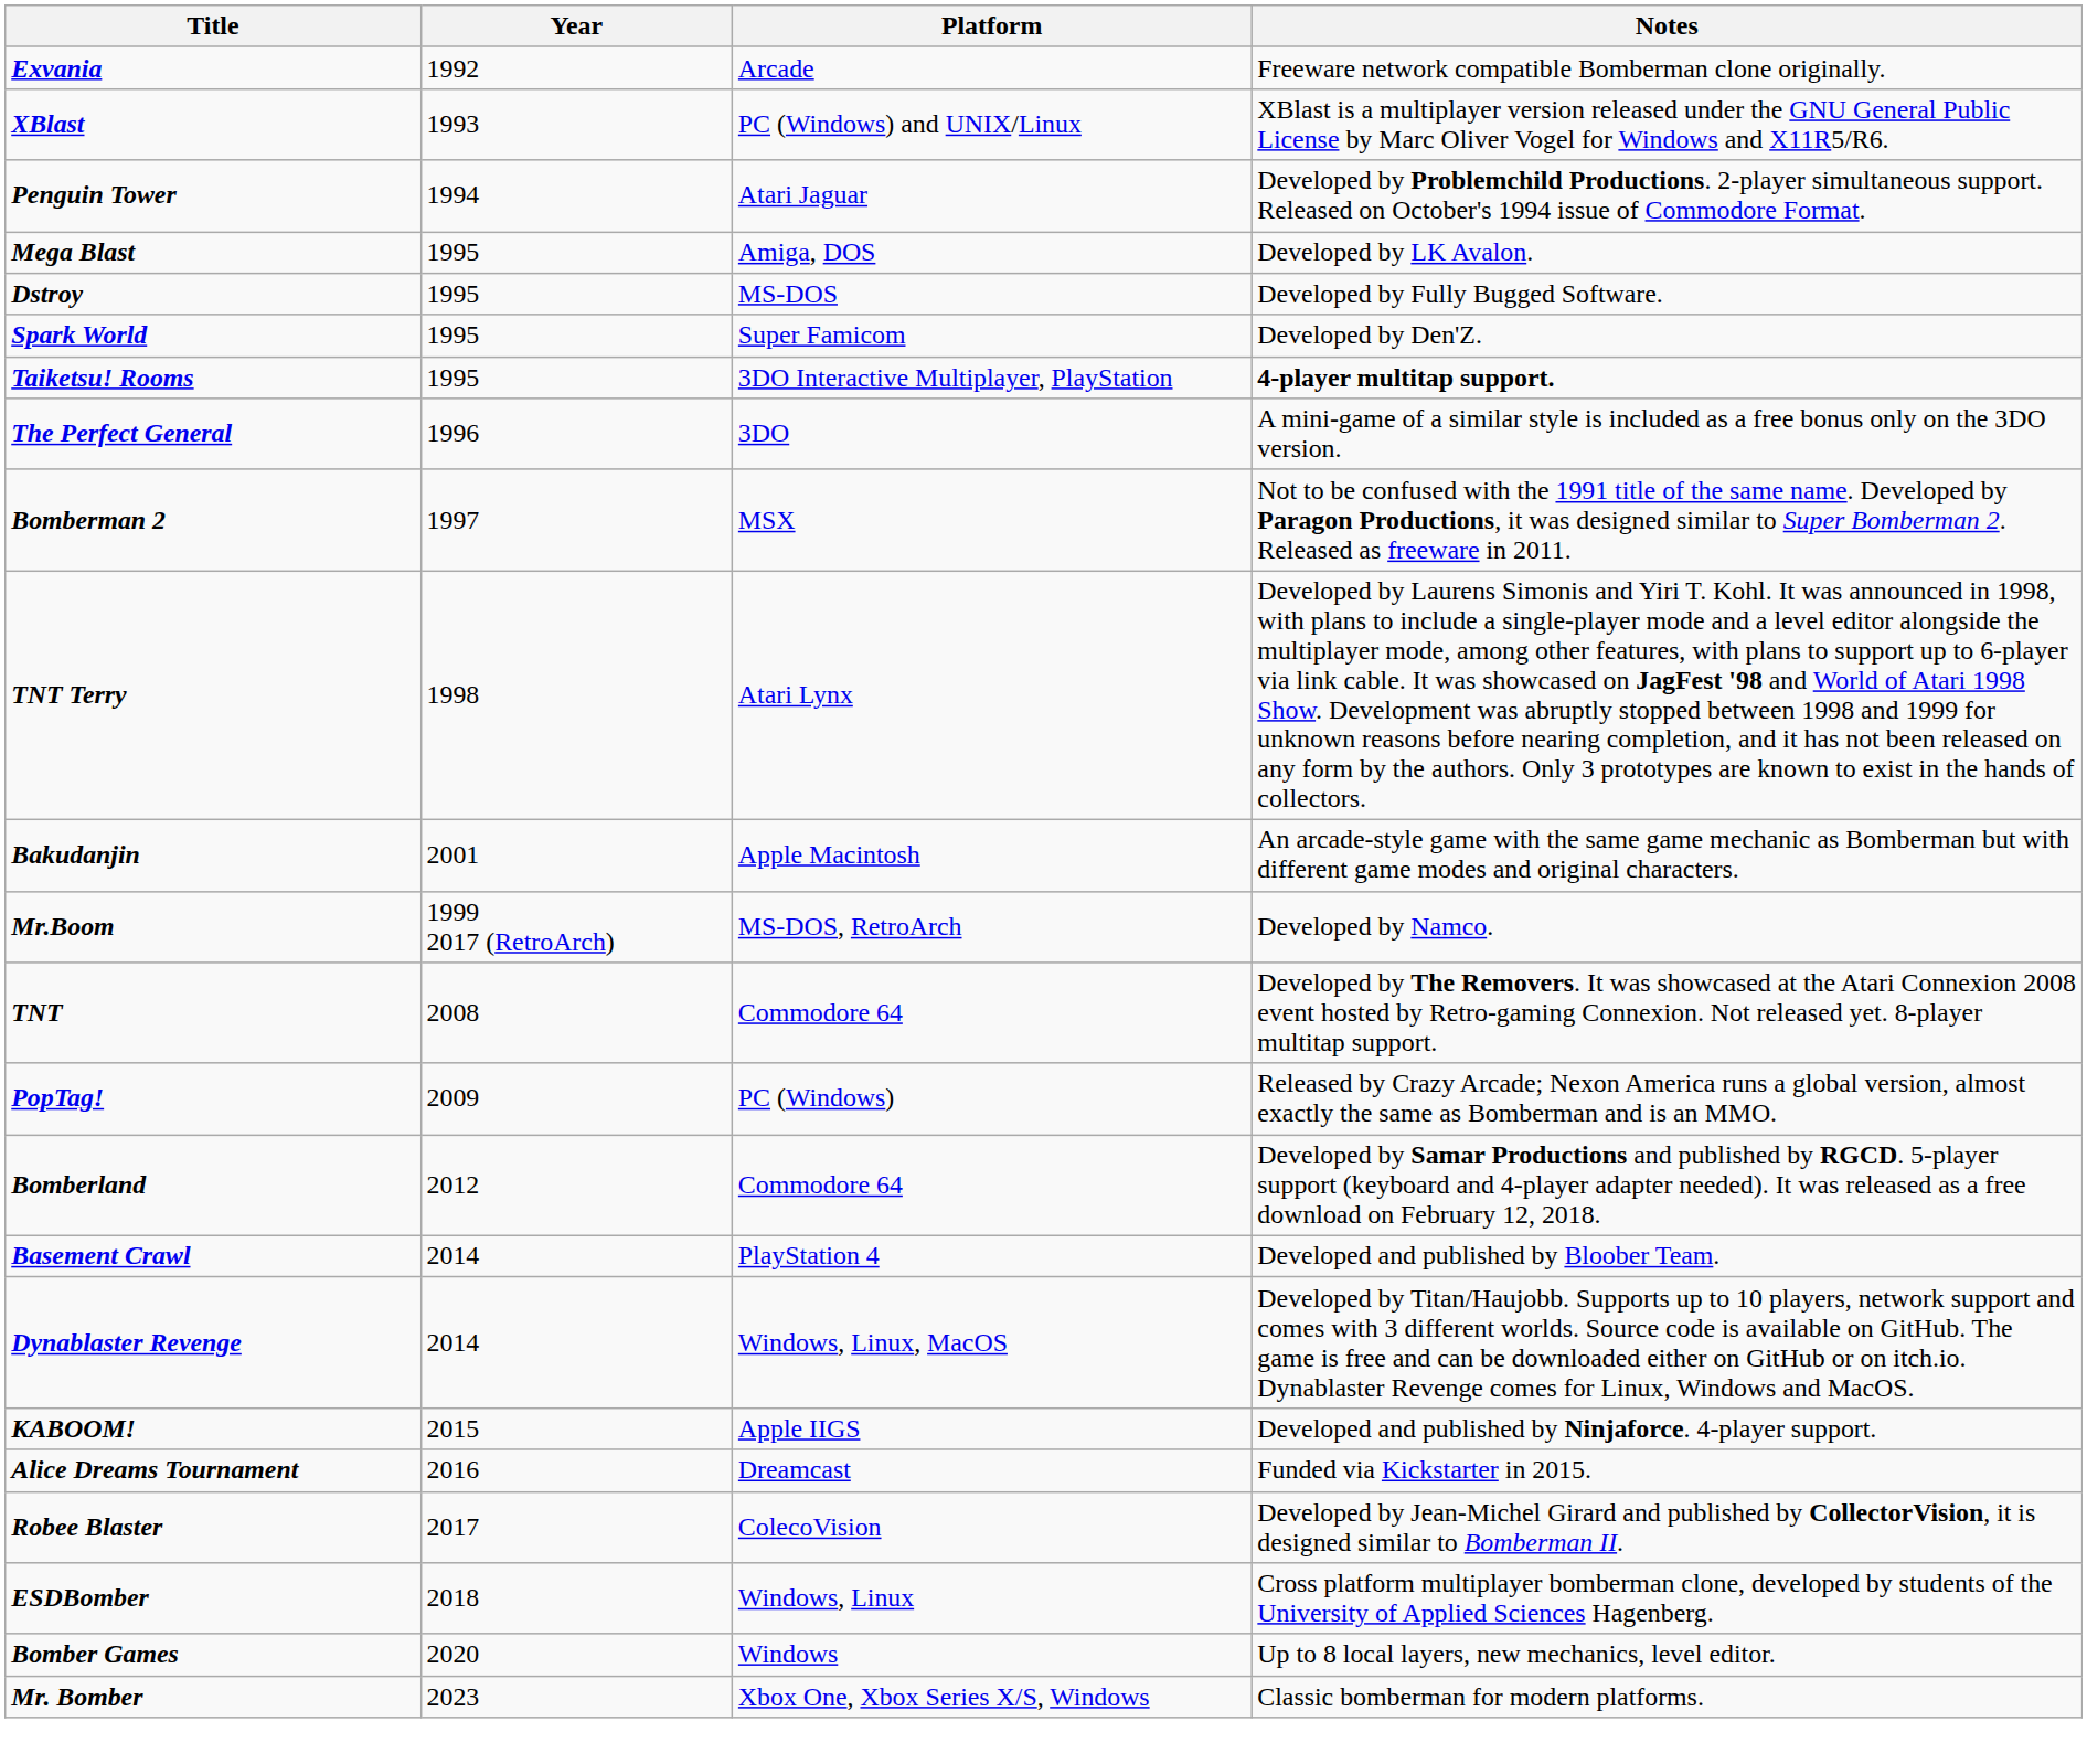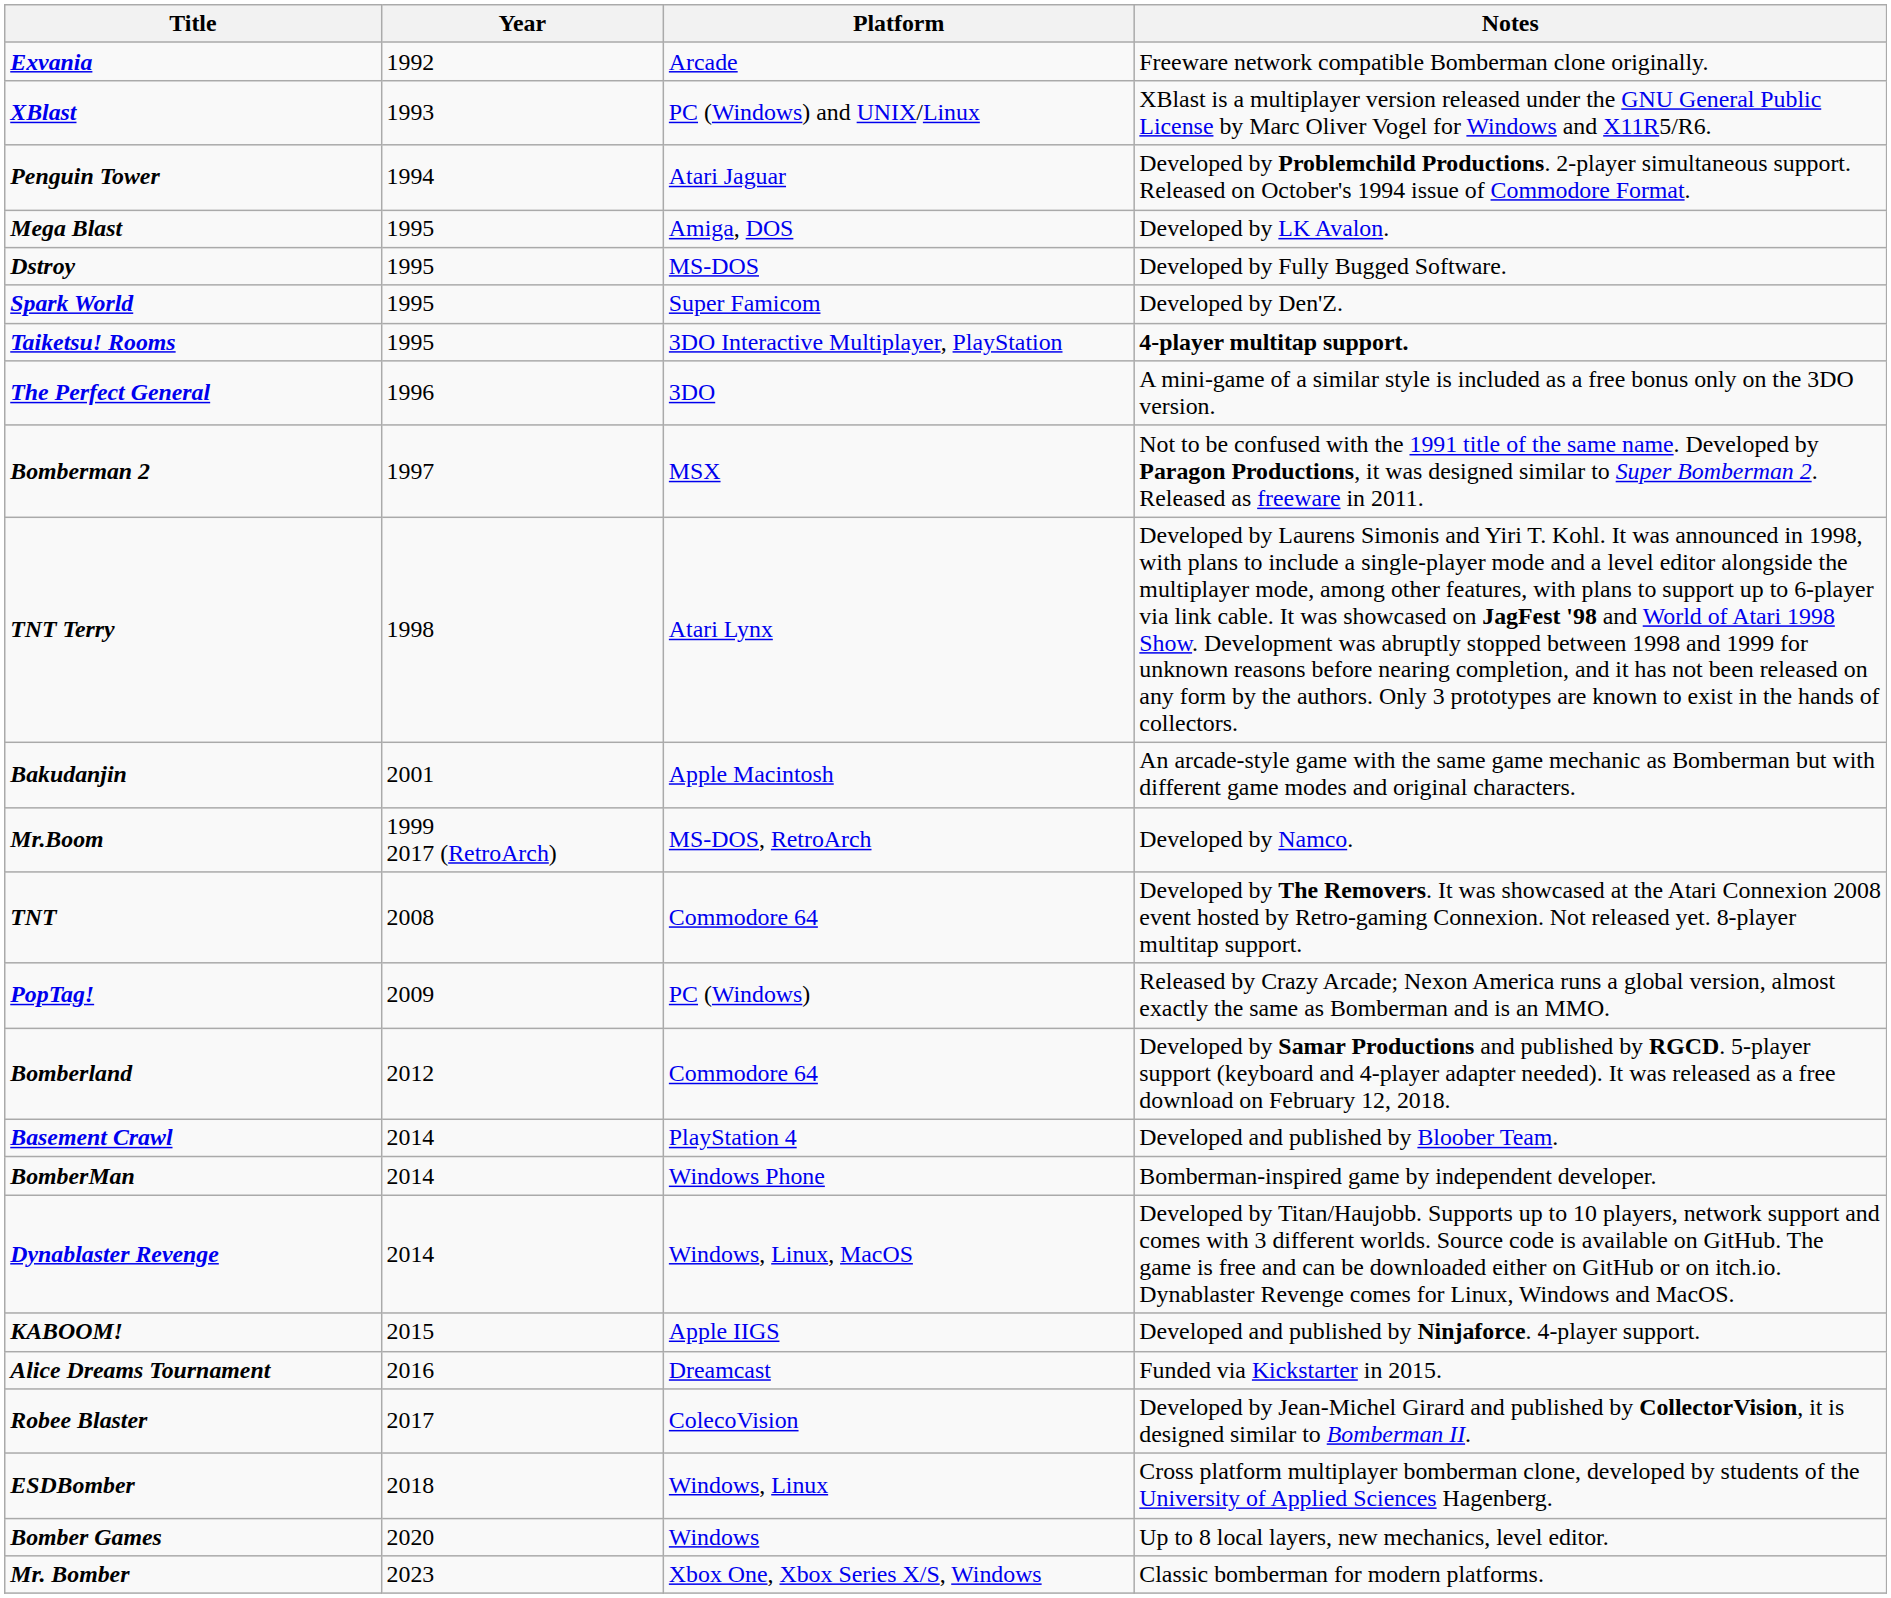+ row: BomberMan | 2014 | Windows Phone | Bomberman-inspired game by independent developer.
